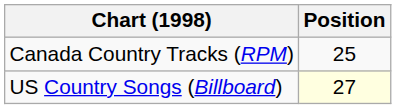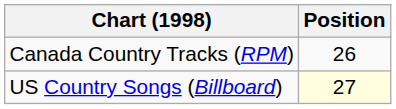Canada Country Tracks (RPM) | Position: 25 -> 26
